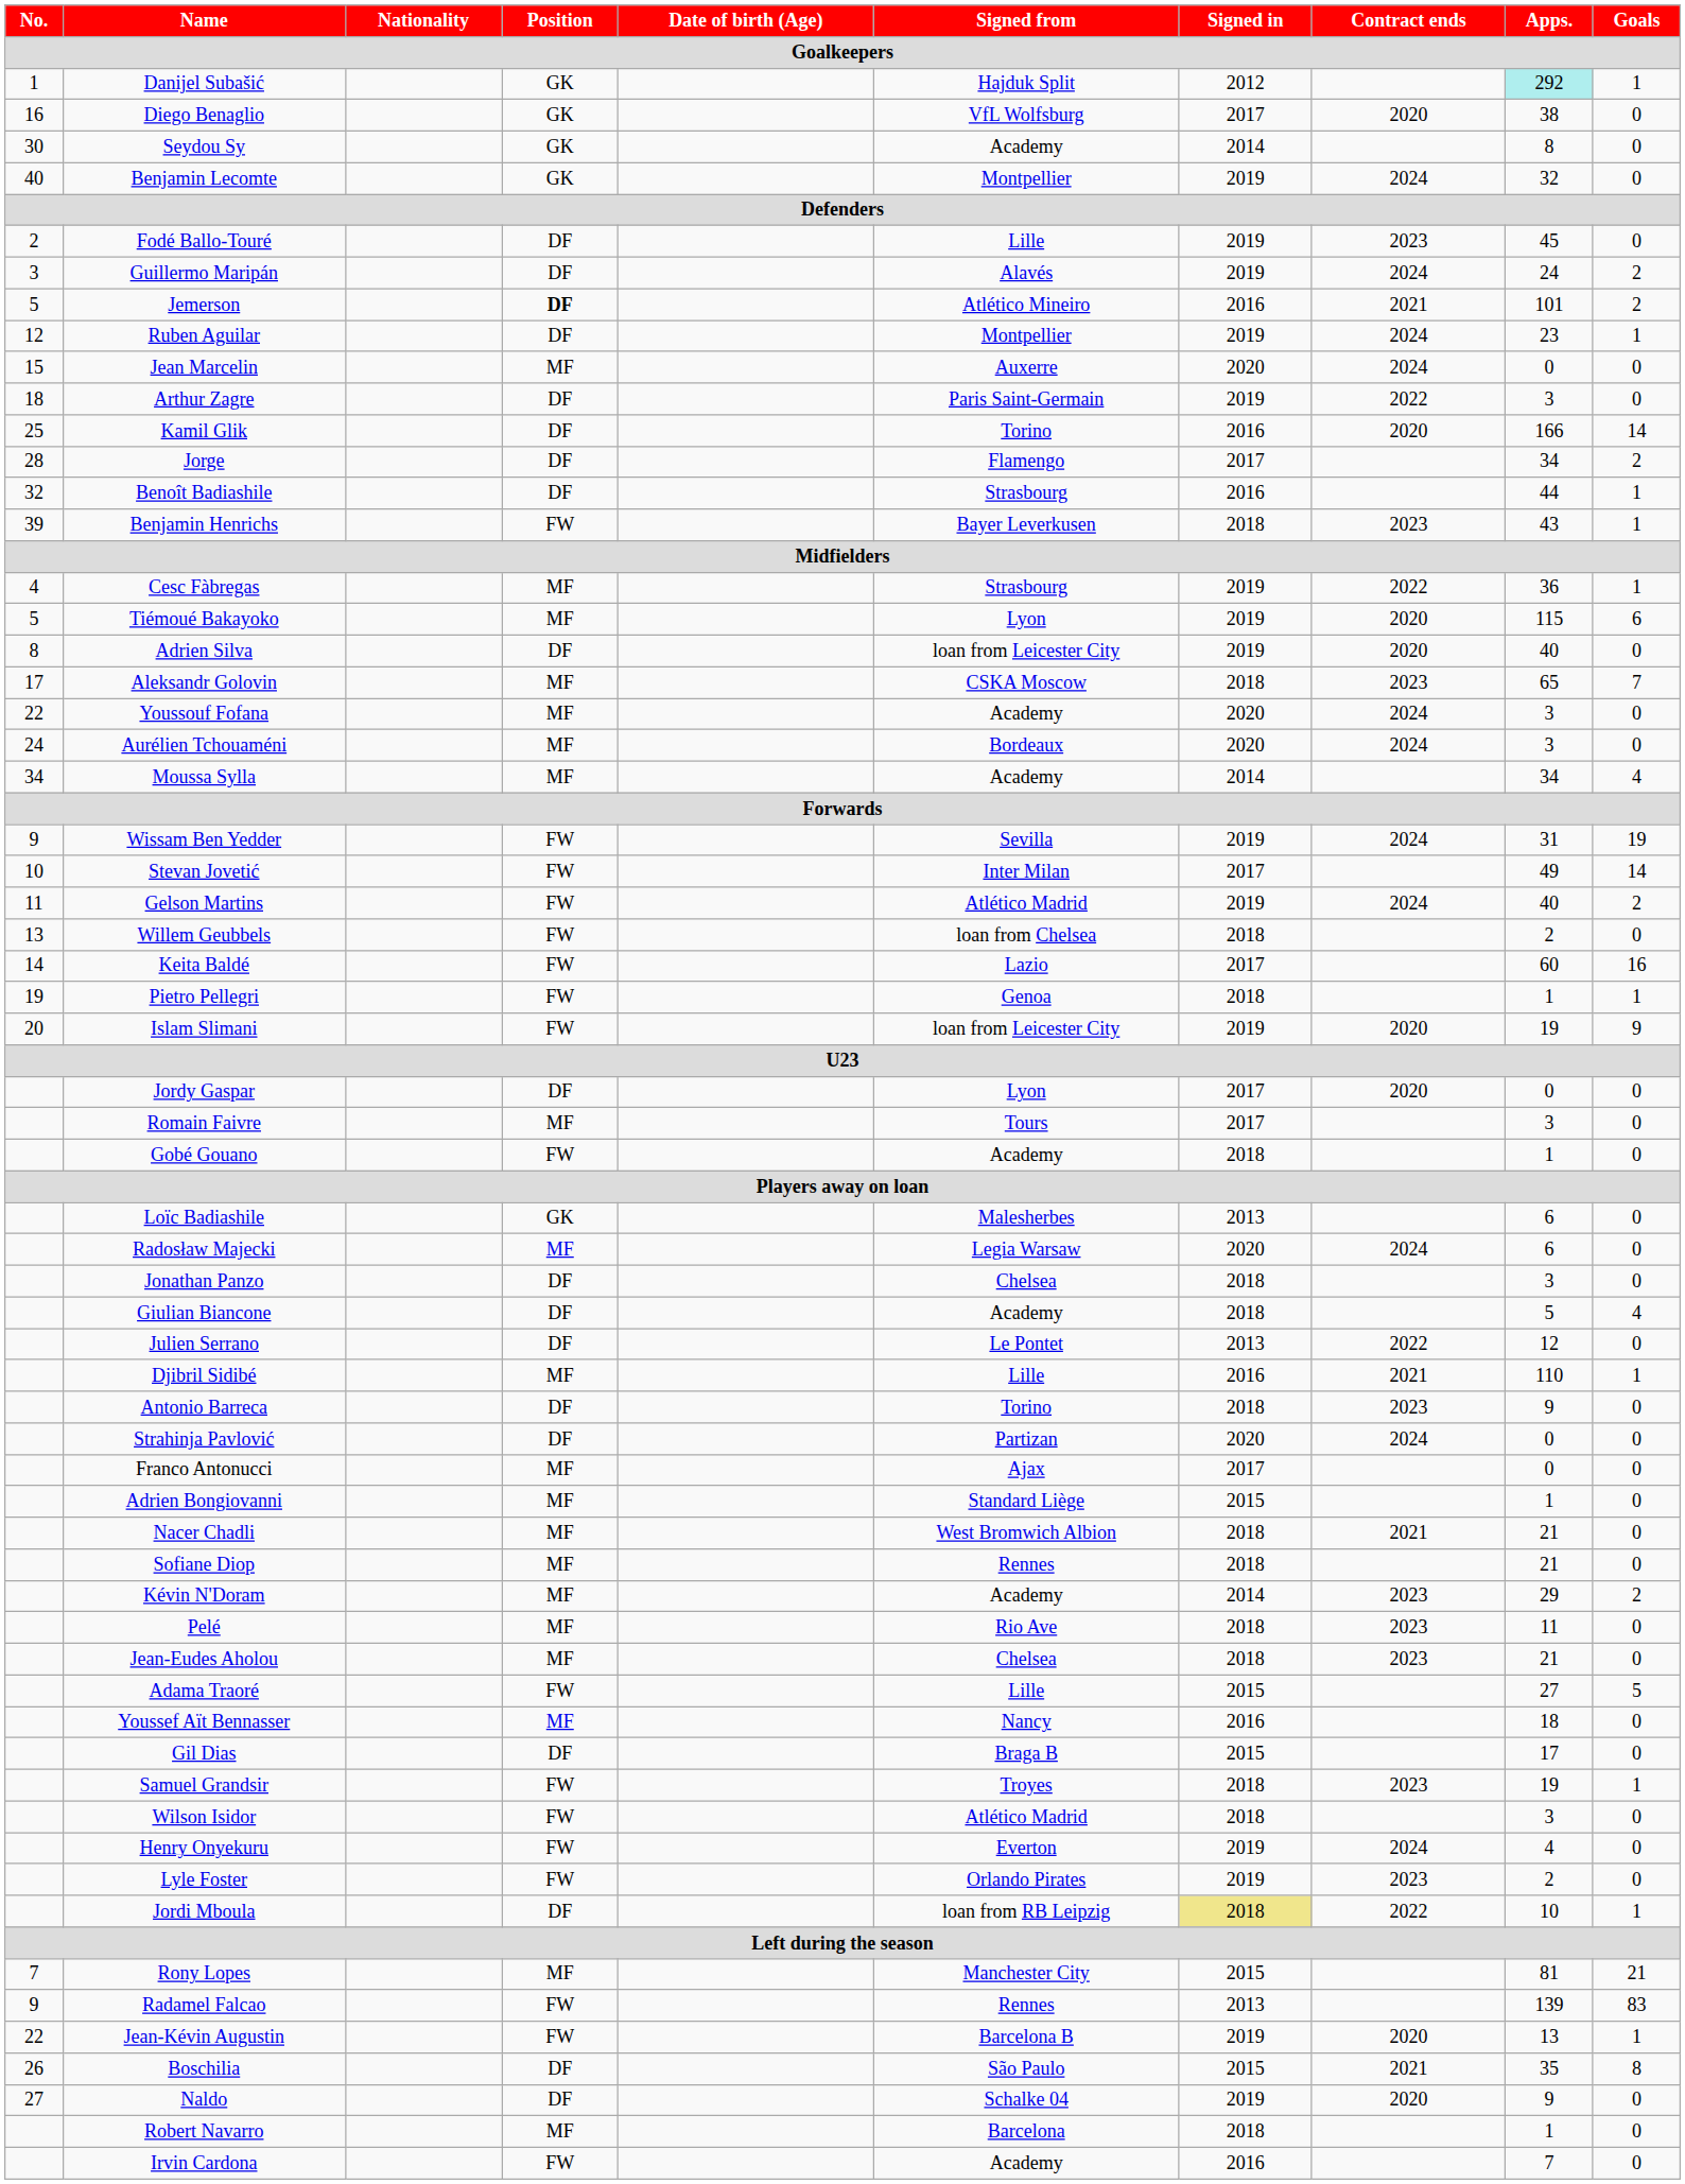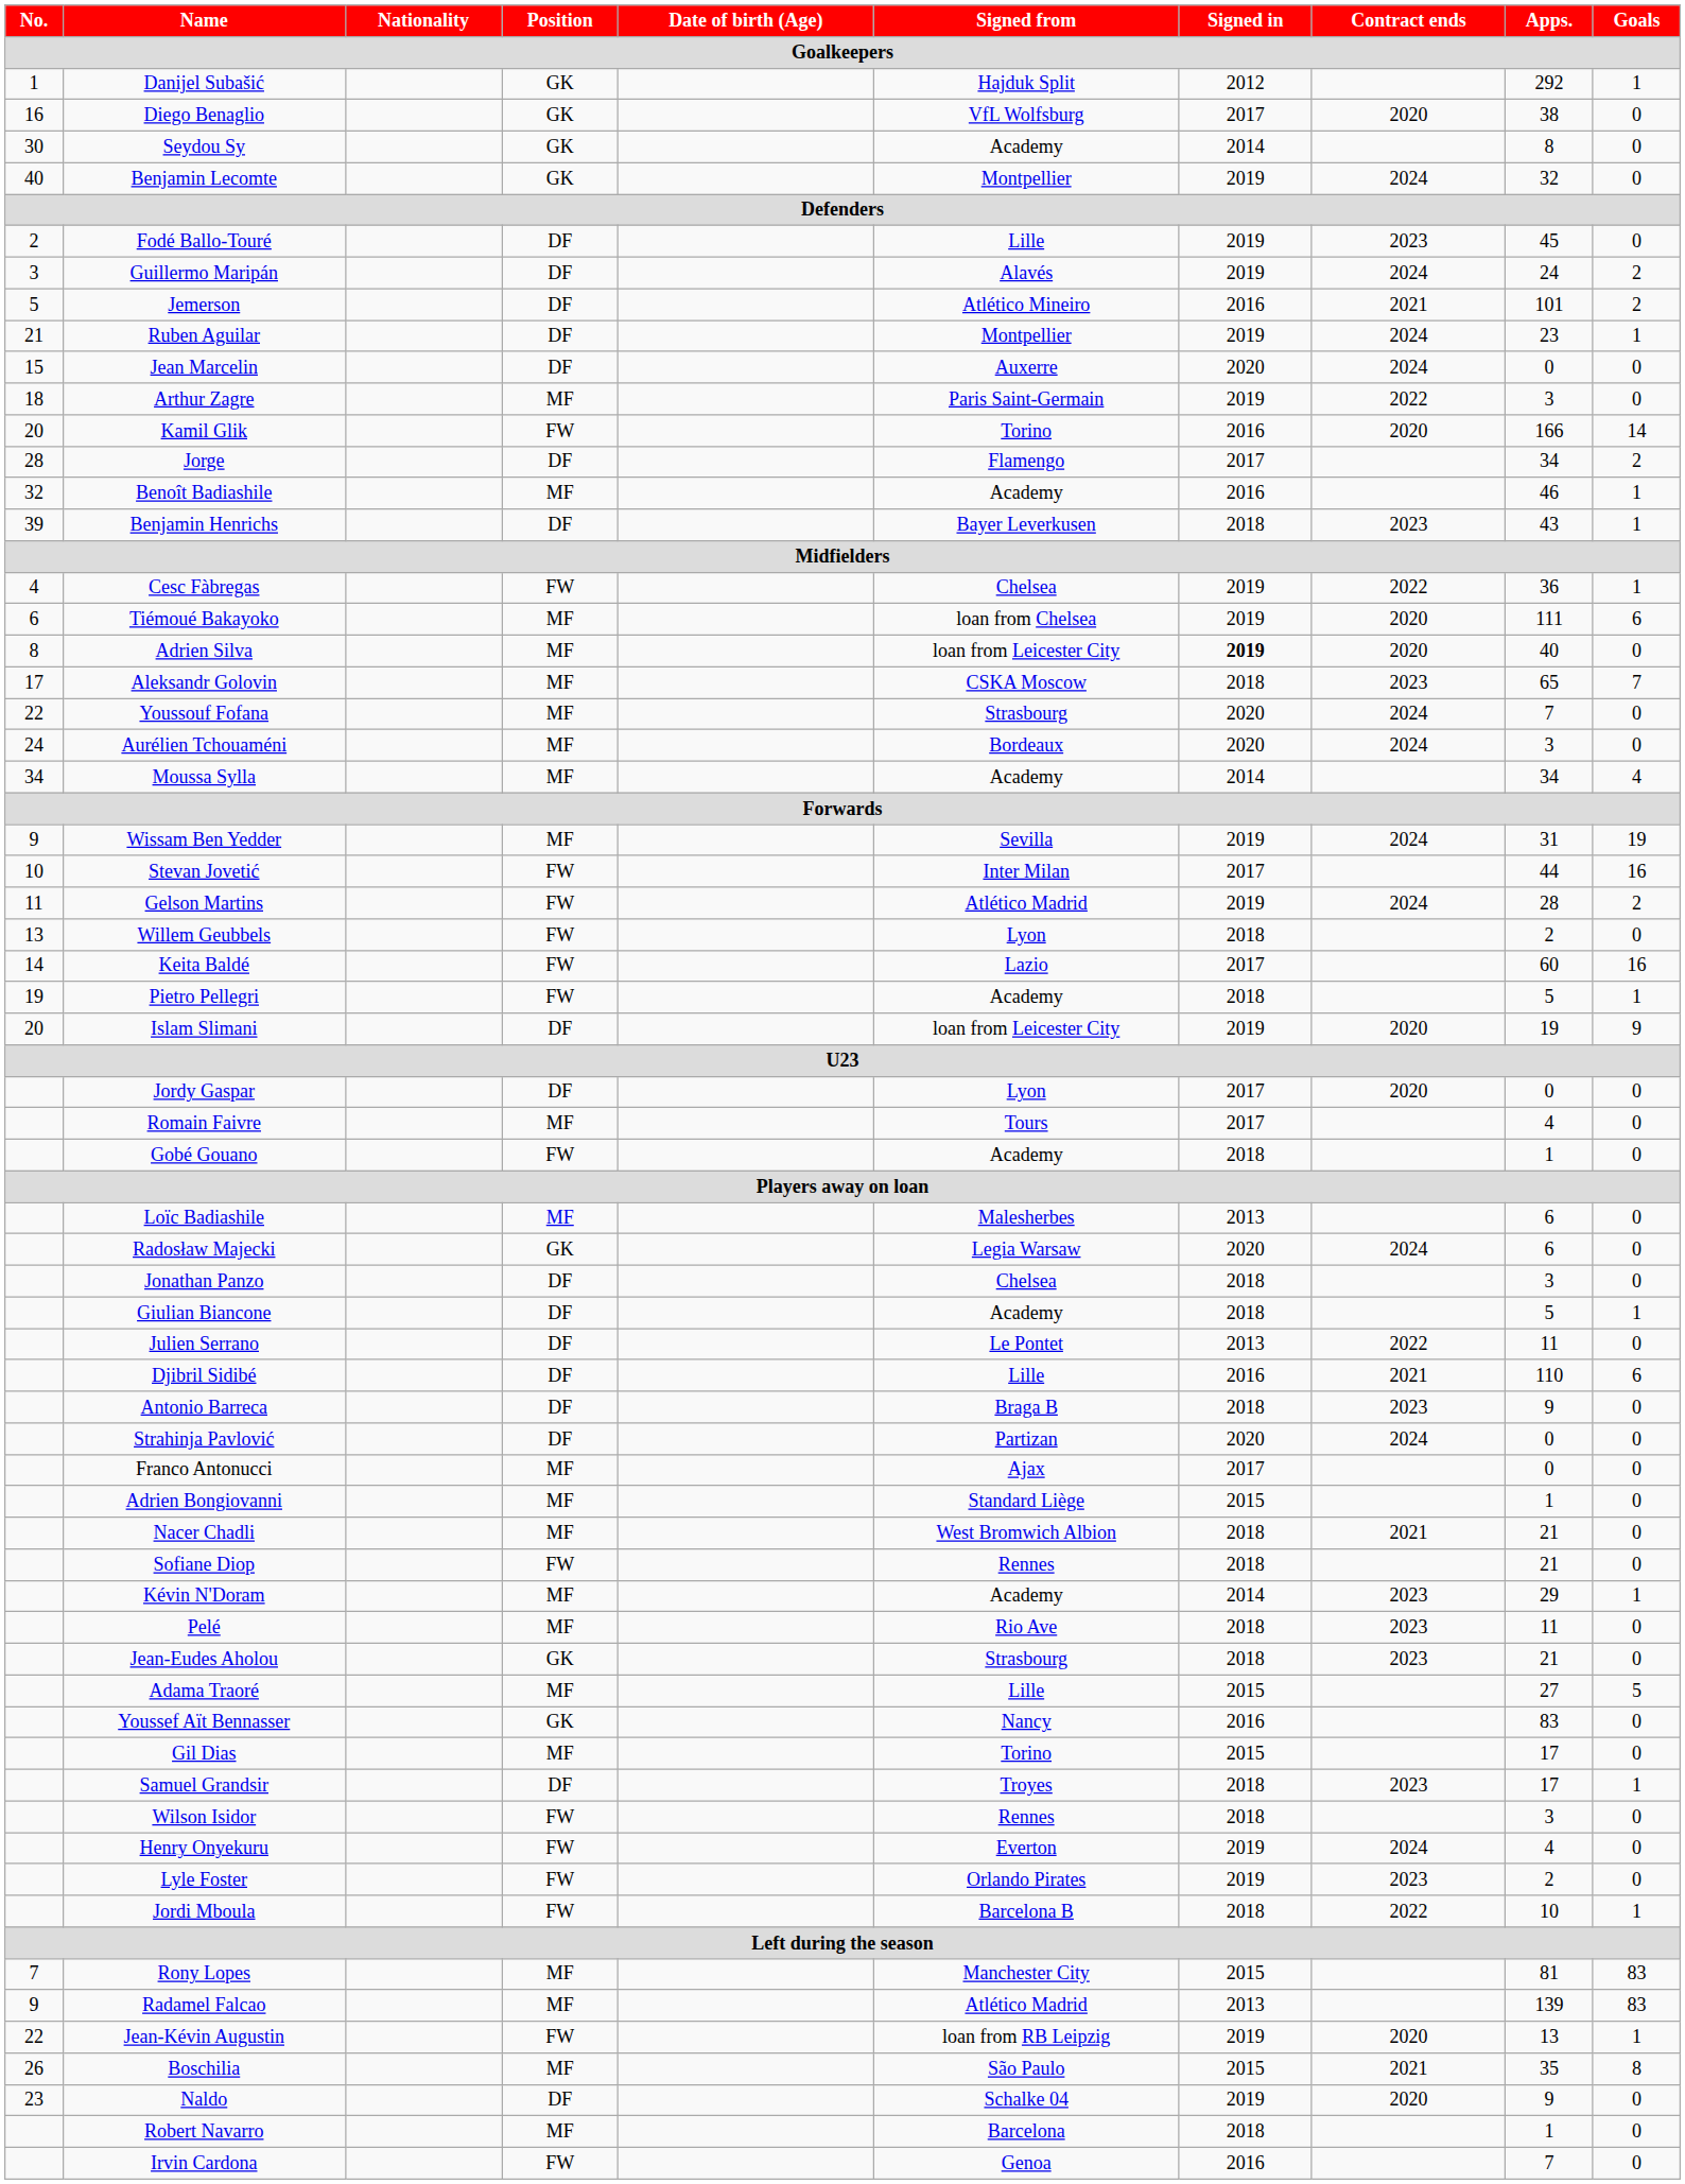Danijel Subašić | Apps.: paleturquoise background -> no background
Jemerson | Position: bold -> normal
Ruben Aguilar | No.: 12 -> 21
Jean Marcelin | Position: MF -> DF
Arthur Zagre | Position: DF -> MF
Kamil Glik | No.: 25 -> 20
Kamil Glik | Position: DF -> FW
Benoît Badiashile | Position: DF -> MF
Benoît Badiashile | Signed from: Strasbourg -> Academy
Benoît Badiashile | Apps.: 44 -> 46
Benjamin Henrichs | Position: FW -> DF
Cesc Fàbregas | Position: MF -> FW
Cesc Fàbregas | Signed from: Strasbourg -> Chelsea
Tiémoué Bakayoko | No.: 5 -> 6
Tiémoué Bakayoko | Signed from: Lyon -> loan from Chelsea
Tiémoué Bakayoko | Apps.: 115 -> 111
Adrien Silva | Position: DF -> MF
Adrien Silva | Signed in: normal -> bold
Youssouf Fofana | Signed from: Academy -> Strasbourg
Youssouf Fofana | Apps.: 3 -> 7
Wissam Ben Yedder | Position: FW -> MF
Stevan Jovetić | Apps.: 49 -> 44
Stevan Jovetić | Goals: 14 -> 16
Gelson Martins | Apps.: 40 -> 28
Willem Geubbels | Signed from: loan from Chelsea -> Lyon
Pietro Pellegri | Signed from: Genoa -> Academy
Pietro Pellegri | Apps.: 1 -> 5
Islam Slimani | Position: FW -> DF
Romain Faivre | Apps.: 3 -> 4
Loïc Badiashile | Position: GK -> MF
Radosław Majecki | Position: MF -> GK
Giulian Biancone | Goals: 4 -> 1
Julien Serrano | Apps.: 12 -> 11
Djibril Sidibé | Position: MF -> DF
Djibril Sidibé | Goals: 1 -> 6
Antonio Barreca | Signed from: Torino -> Braga B
Sofiane Diop | Position: MF -> FW
Kévin N'Doram | Goals: 2 -> 1
Jean-Eudes Aholou | Position: MF -> GK
Jean-Eudes Aholou | Signed from: Chelsea -> Strasbourg
Adama Traoré | Position: FW -> MF
Youssef Aït Bennasser | Position: MF -> GK
Youssef Aït Bennasser | Apps.: 18 -> 83
Gil Dias | Position: DF -> MF
Gil Dias | Signed from: Braga B -> Torino
Samuel Grandsir | Position: FW -> DF
Samuel Grandsir | Apps.: 19 -> 17
Wilson Isidor | Signed from: Atlético Madrid -> Rennes
Jordi Mboula | Position: DF -> FW
Jordi Mboula | Signed from: loan from RB Leipzig -> Barcelona B
Jordi Mboula | Signed in: khaki background -> no background
Rony Lopes | Goals: 21 -> 83
Radamel Falcao | Position: FW -> MF
Radamel Falcao | Signed from: Rennes -> Atlético Madrid
Jean-Kévin Augustin | Signed from: Barcelona B -> loan from RB Leipzig
Boschilia | Position: DF -> MF
Naldo | No.: 27 -> 23
Irvin Cardona | Signed from: Academy -> Genoa
